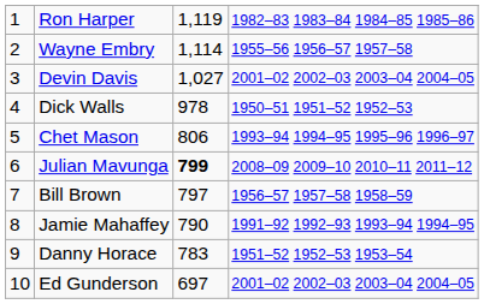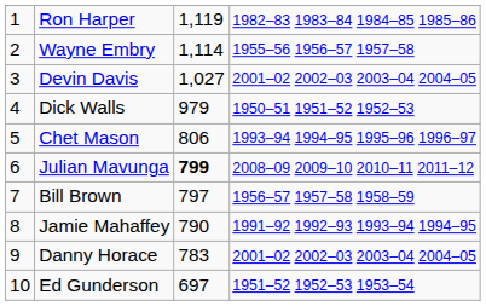Dick Walls | column 3: 978 -> 979
Danny Horace | column 4: 1951–52 1952–53 1953–54 -> 2001–02 2002–03 2003–04 2004–05
Ed Gunderson | column 4: 2001–02 2002–03 2003–04 2004–05 -> 1951–52 1952–53 1953–54
